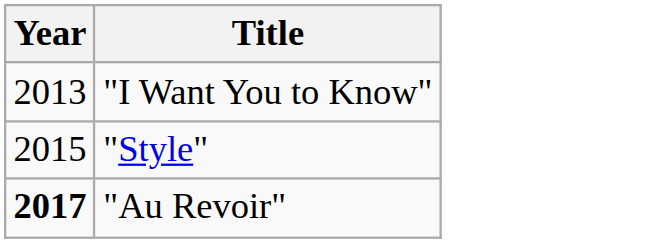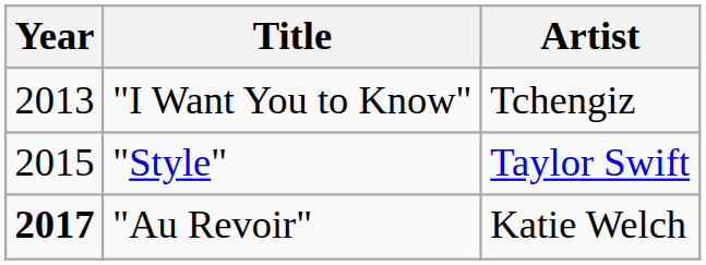+ column: Artist | Tchengiz | Taylor Swift | Katie Welch
